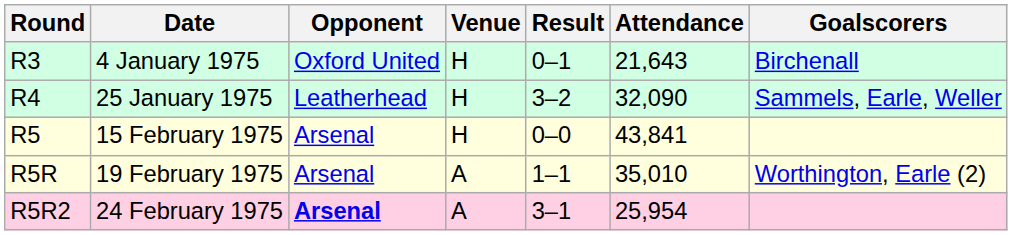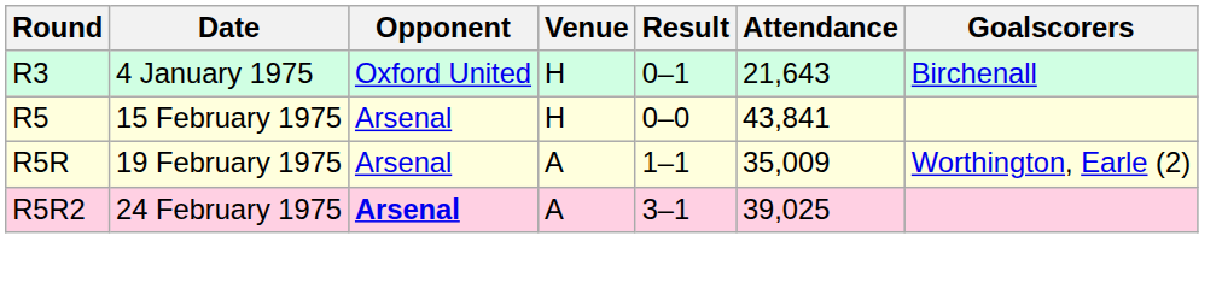- row: R4 | 25 January 1975 | Leatherhead | H | 3–2 | 32,090 | Sammels, Earle, Weller
19 February 1975 | Attendance: 35,010 -> 35,009
24 February 1975 | Attendance: 25,954 -> 39,025
